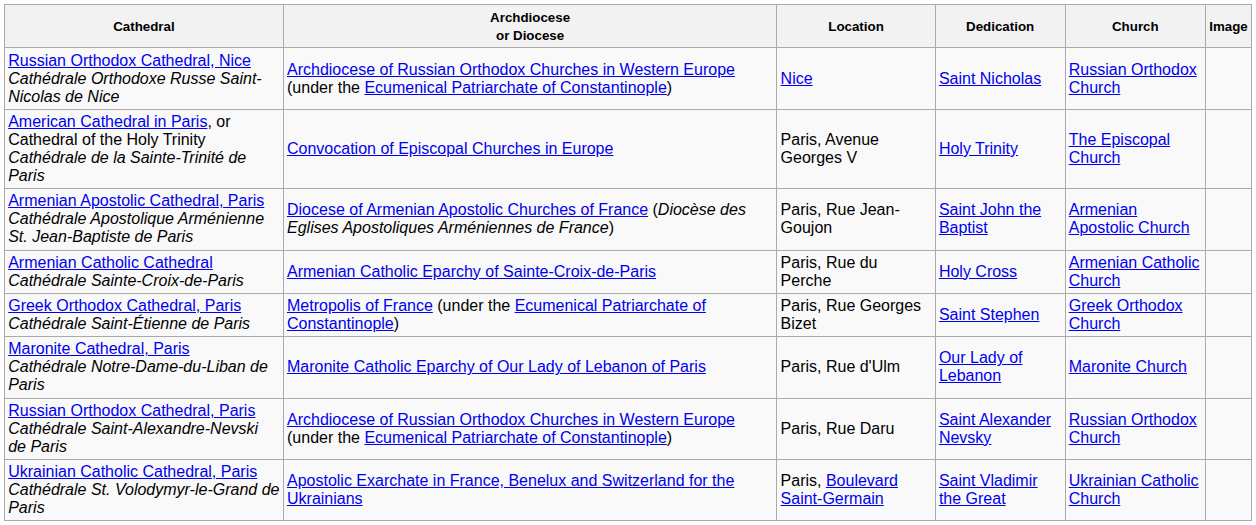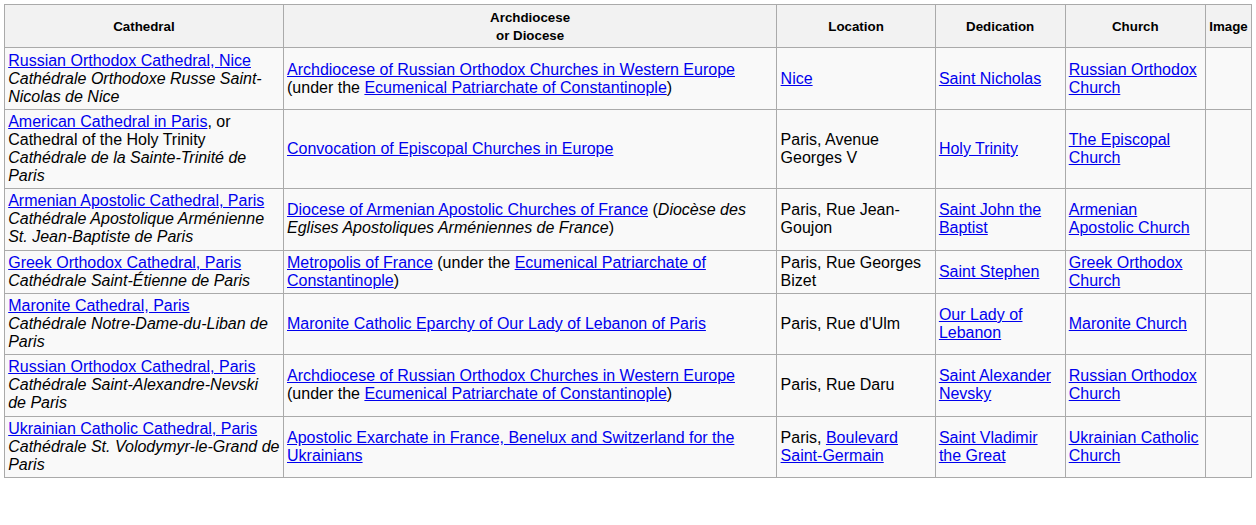- row: Armenian Catholic Cathedral Cathédrale Sainte-Croix-de-Paris | Armenian Catholic Eparchy of Sainte-Croix-de-Paris | Paris, Rue du Perche | Holy Cross | Armenian Catholic Church
